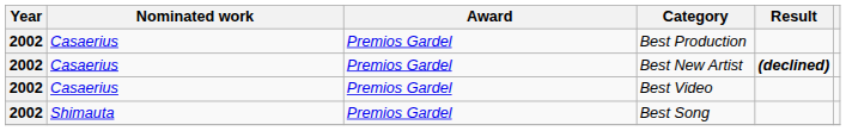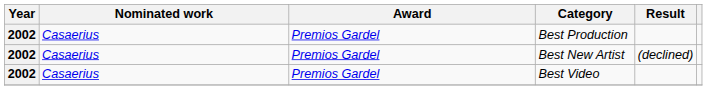Best New Artist | Result: bold -> normal
- row: 2002 | Shimauta | Premios Gardel | Best Song
